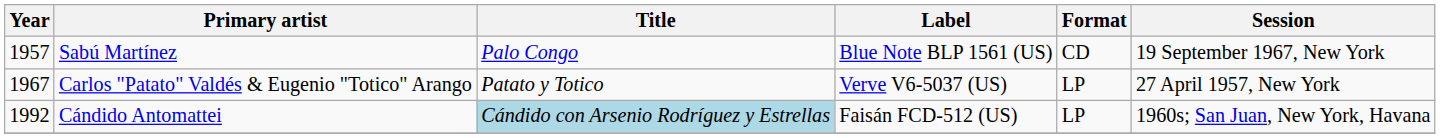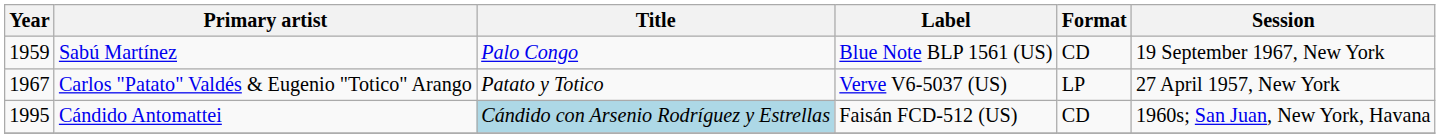Sabú Martínez | Year: 1957 -> 1959
Cándido Antomattei | Year: 1992 -> 1995
Cándido Antomattei | Format: LP -> CD
